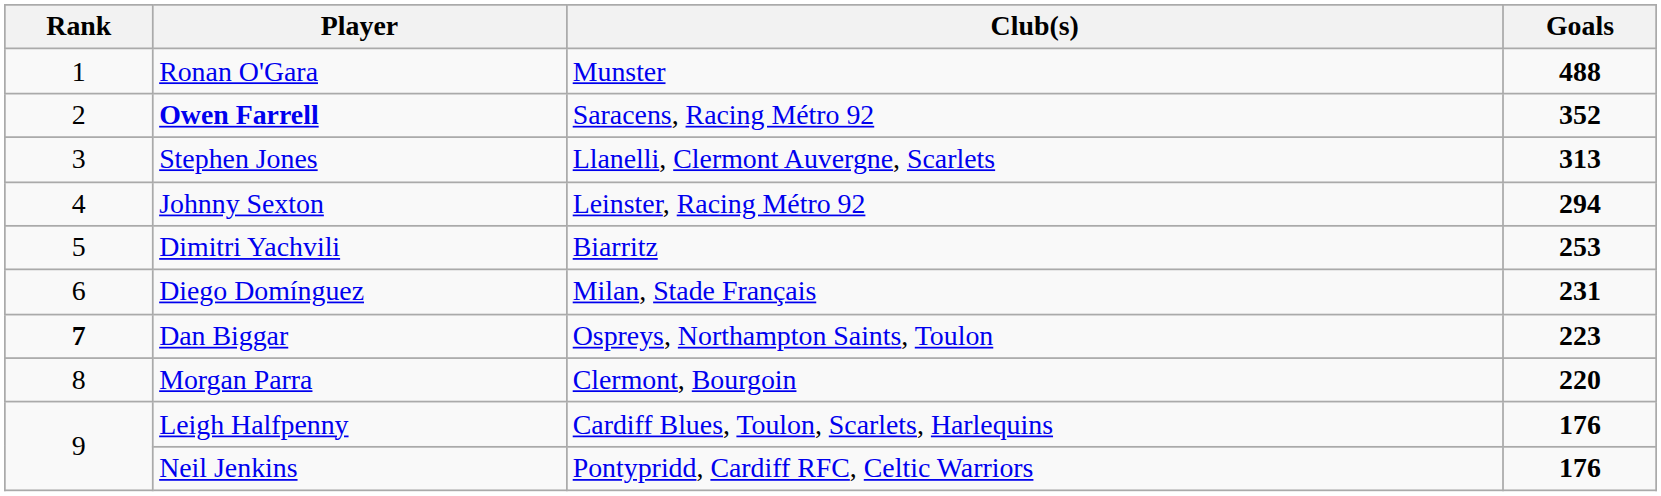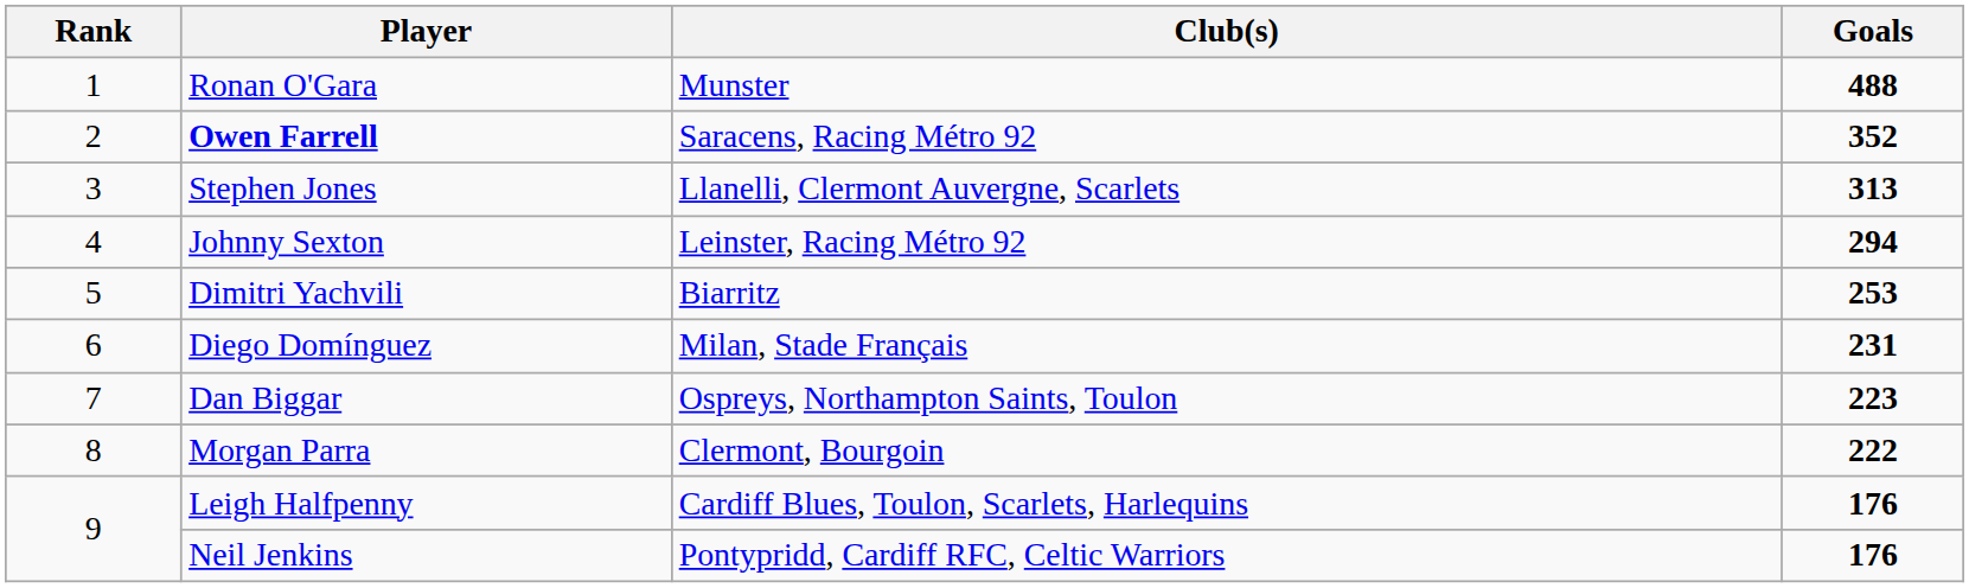Dan Biggar | Rank: bold -> normal
Morgan Parra | Goals: 220 -> 222
